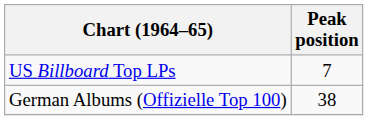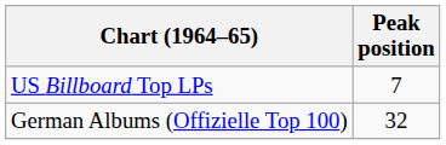German Albums (Offizielle Top 100) | Peak position: 38 -> 32
